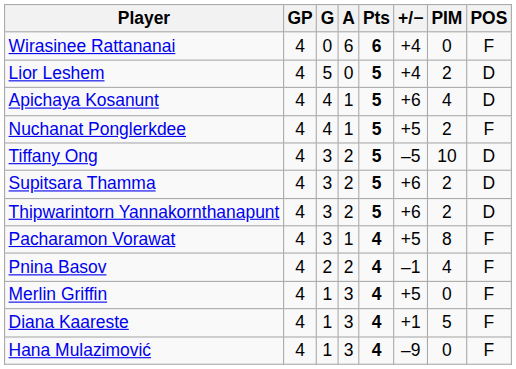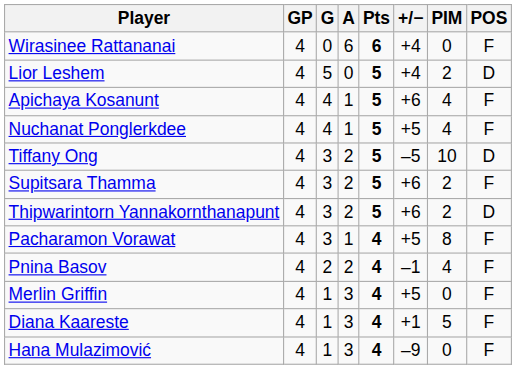Apichaya Kosanunt | POS: D -> F
Nuchanat Ponglerkdee | PIM: 2 -> 4
Supitsara Thamma | POS: D -> F
